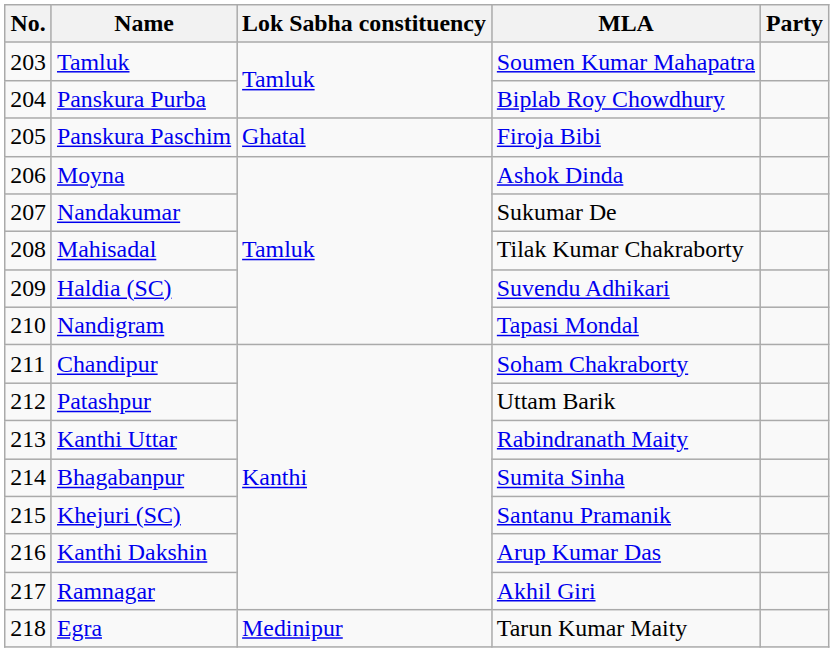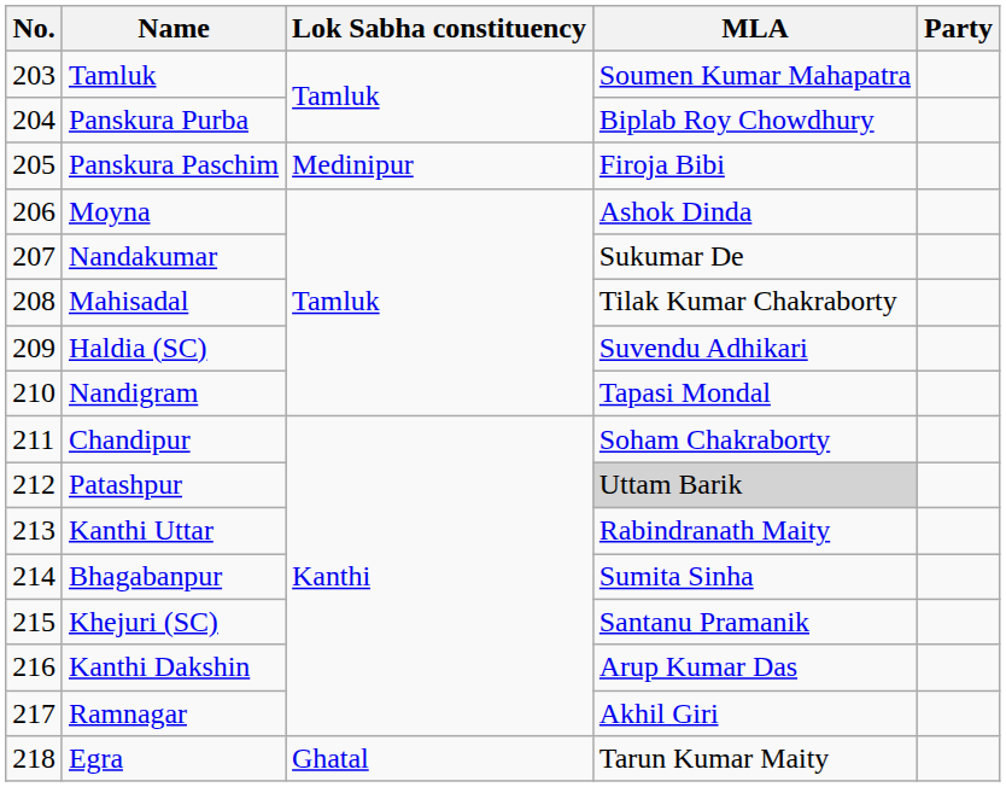Panskura Paschim | Lok Sabha constituency: Ghatal -> Medinipur
Patashpur | MLA: no background -> lightgrey background
Egra | Lok Sabha constituency: Medinipur -> Ghatal
